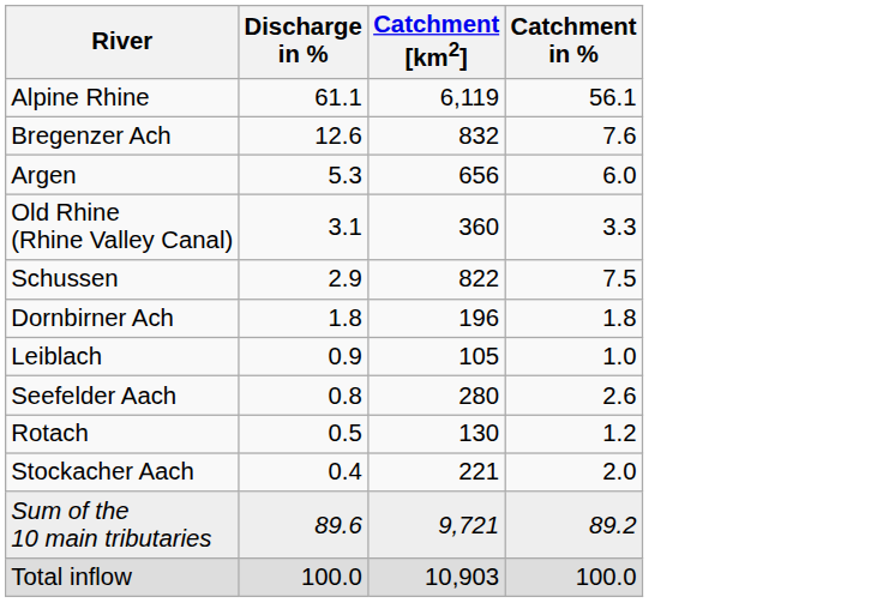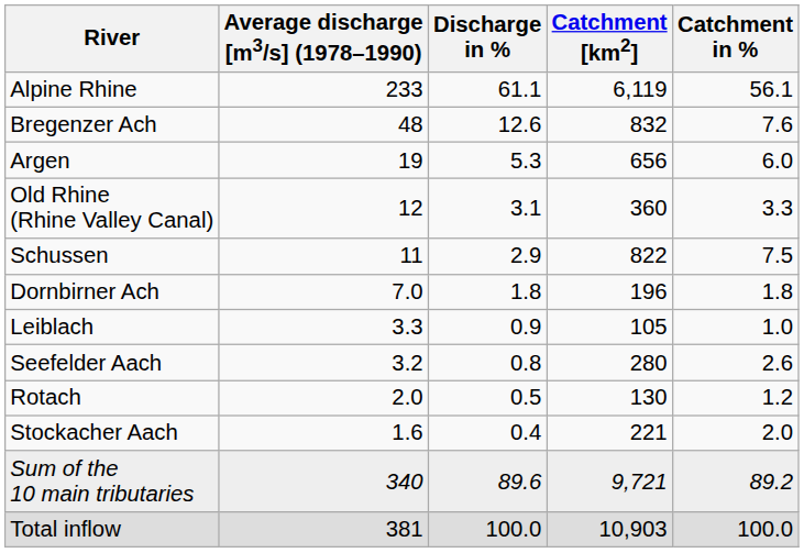+ column: Average discharge [m3/s] (1978–1990) | 233 | 48 | 19 | 12 | 11 | 7.0 | 3.3 | 3.2 | 2.0 | 1.6 | 340 | 381
